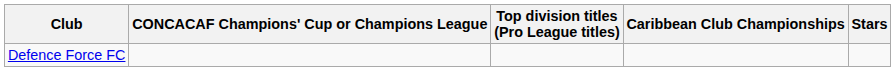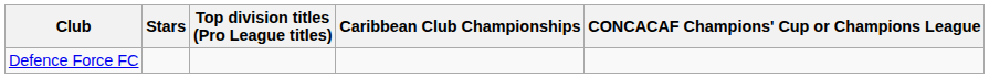columns swapped: Stars <-> CONCACAF Champions' Cup or Champions League
